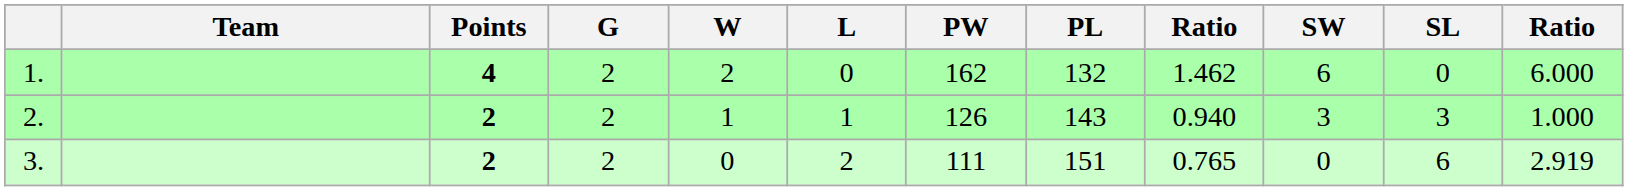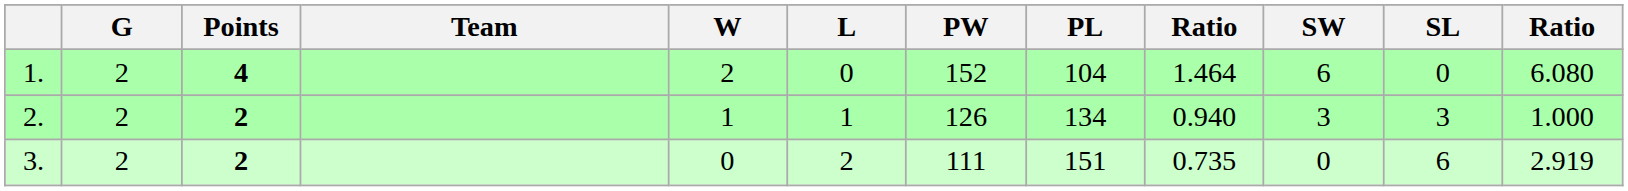columns swapped: Team <-> G
1. | PW: 162 -> 152
1. | PL: 132 -> 104
1. | column 9: 1.462 -> 1.464
1. | column 12: 6.000 -> 6.080
2. | PL: 143 -> 134
3. | column 9: 0.765 -> 0.735
